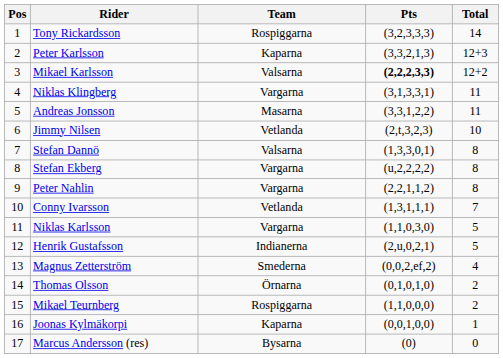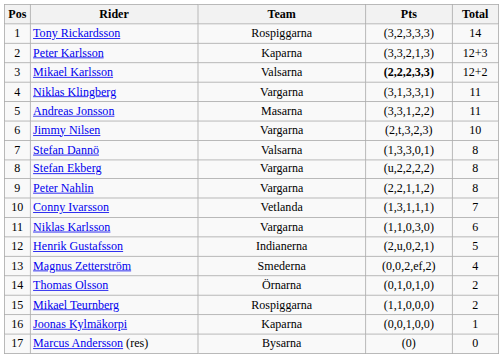Jimmy Nilsen | Team: Vetlanda -> Vargarna
Niklas Karlsson | Total: 5 -> 6
